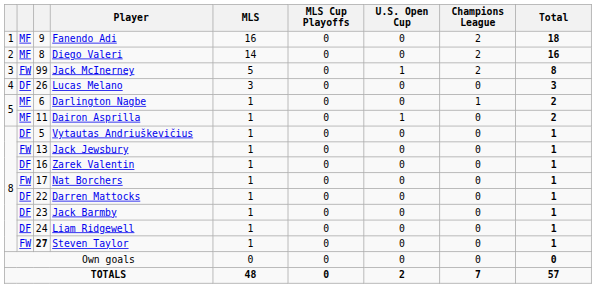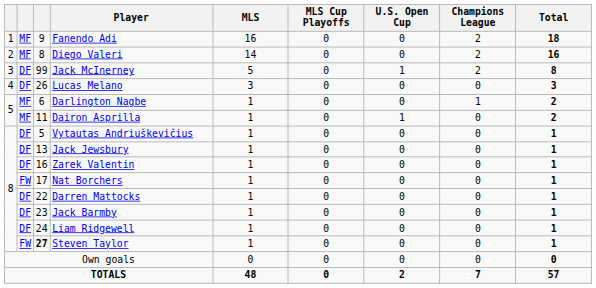Jack McInerney | column 2: FW -> DF
Jack Jewsbury | column 2: FW -> DF
